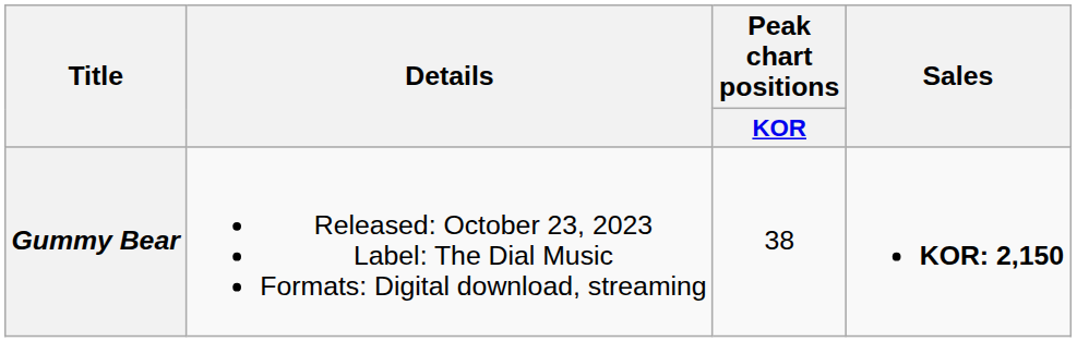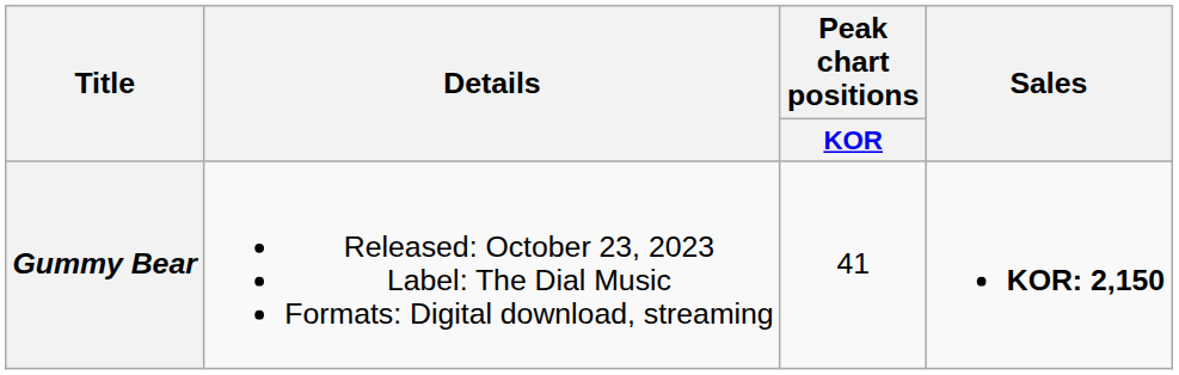Gummy Bear | Peak chart positions / KOR: 38 -> 41
